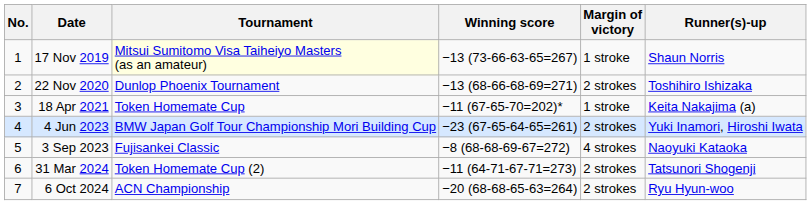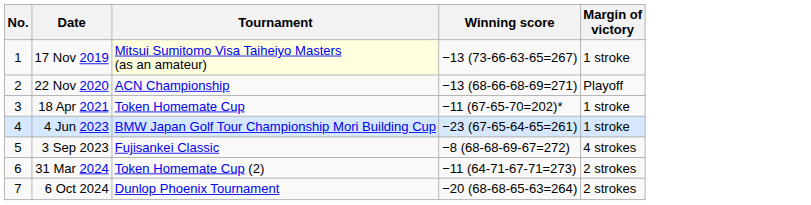- column: Runner(s)-up | Shaun Norris | Toshihiro Ishizaka | Keita Nakajima (a) | Yuki Inamori, Hiroshi Iwata | Naoyuki Kataoka | Tatsunori Shogenji | Ryu Hyun-woo
22 Nov 2020 | Tournament: Dunlop Phoenix Tournament -> ACN Championship
22 Nov 2020 | Margin of victory: 2 strokes -> Playoff
4 Jun 2023 | Margin of victory: 2 strokes -> 1 stroke
6 Oct 2024 | Tournament: ACN Championship -> Dunlop Phoenix Tournament
